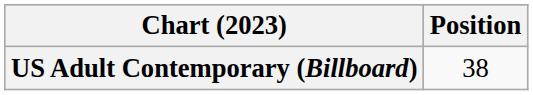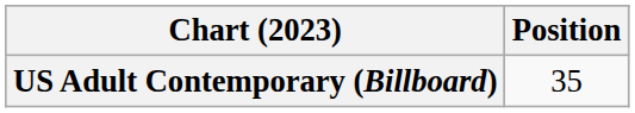US Adult Contemporary (Billboard) | Position: 38 -> 35
